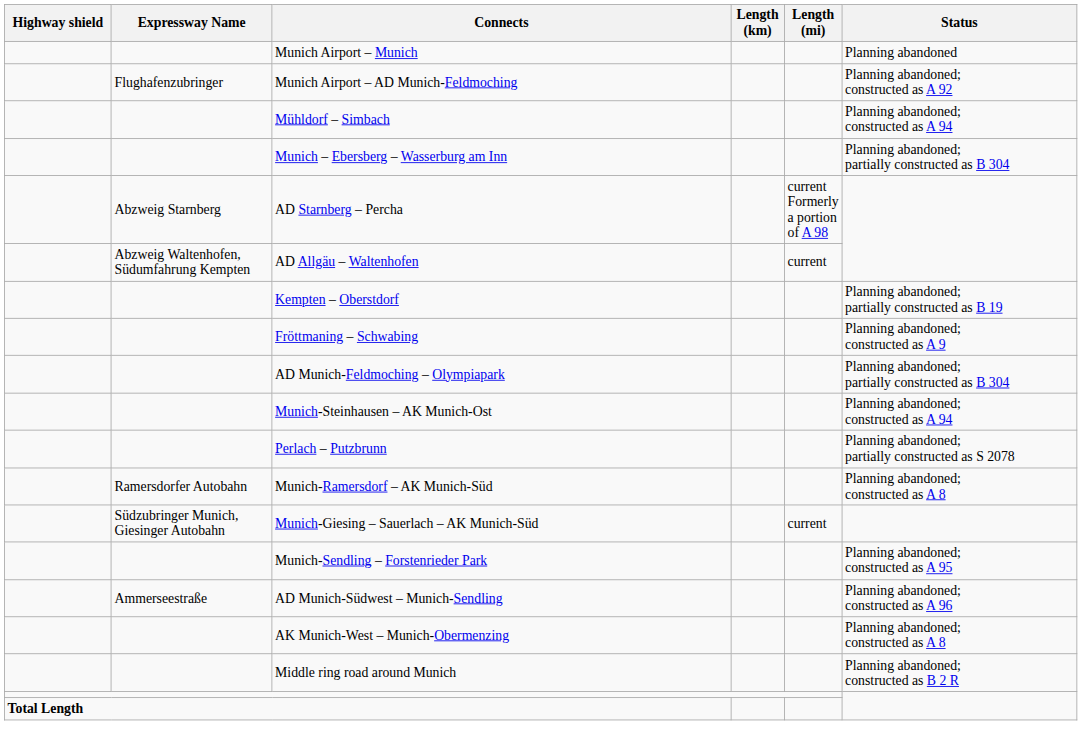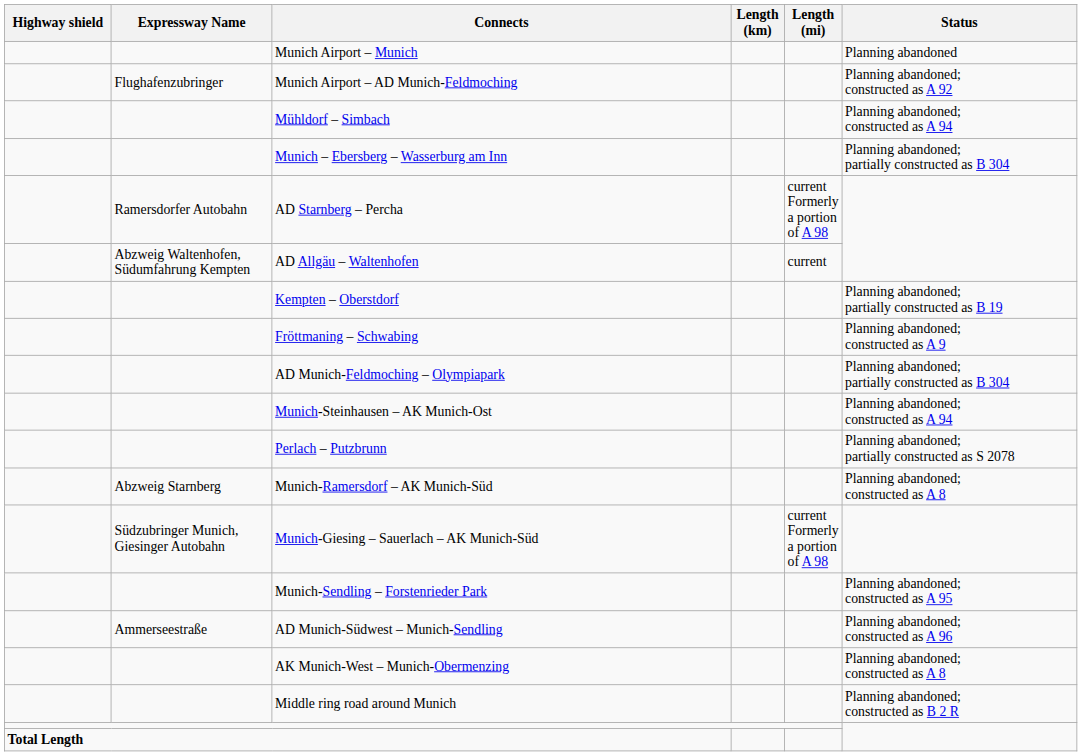AD Starnberg – Percha | Expressway Name: Abzweig Starnberg -> Ramersdorfer Autobahn
Munich-Ramersdorf – AK Munich-Süd | Expressway Name: Ramersdorfer Autobahn -> Abzweig Starnberg
Munich-Giesing – Sauerlach – AK Munich-Süd | Length (mi): current -> current Formerly a portion of A 98
